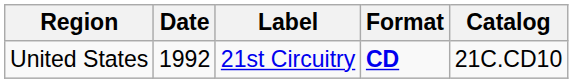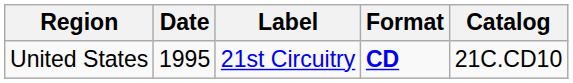United States | Date: 1992 -> 1995
